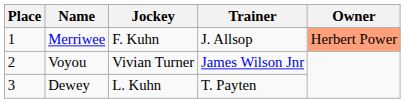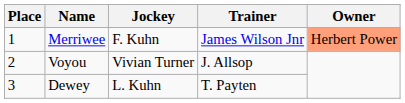Merriwee | Trainer: J. Allsop -> James Wilson Jnr
Voyou | Trainer: James Wilson Jnr -> J. Allsop
